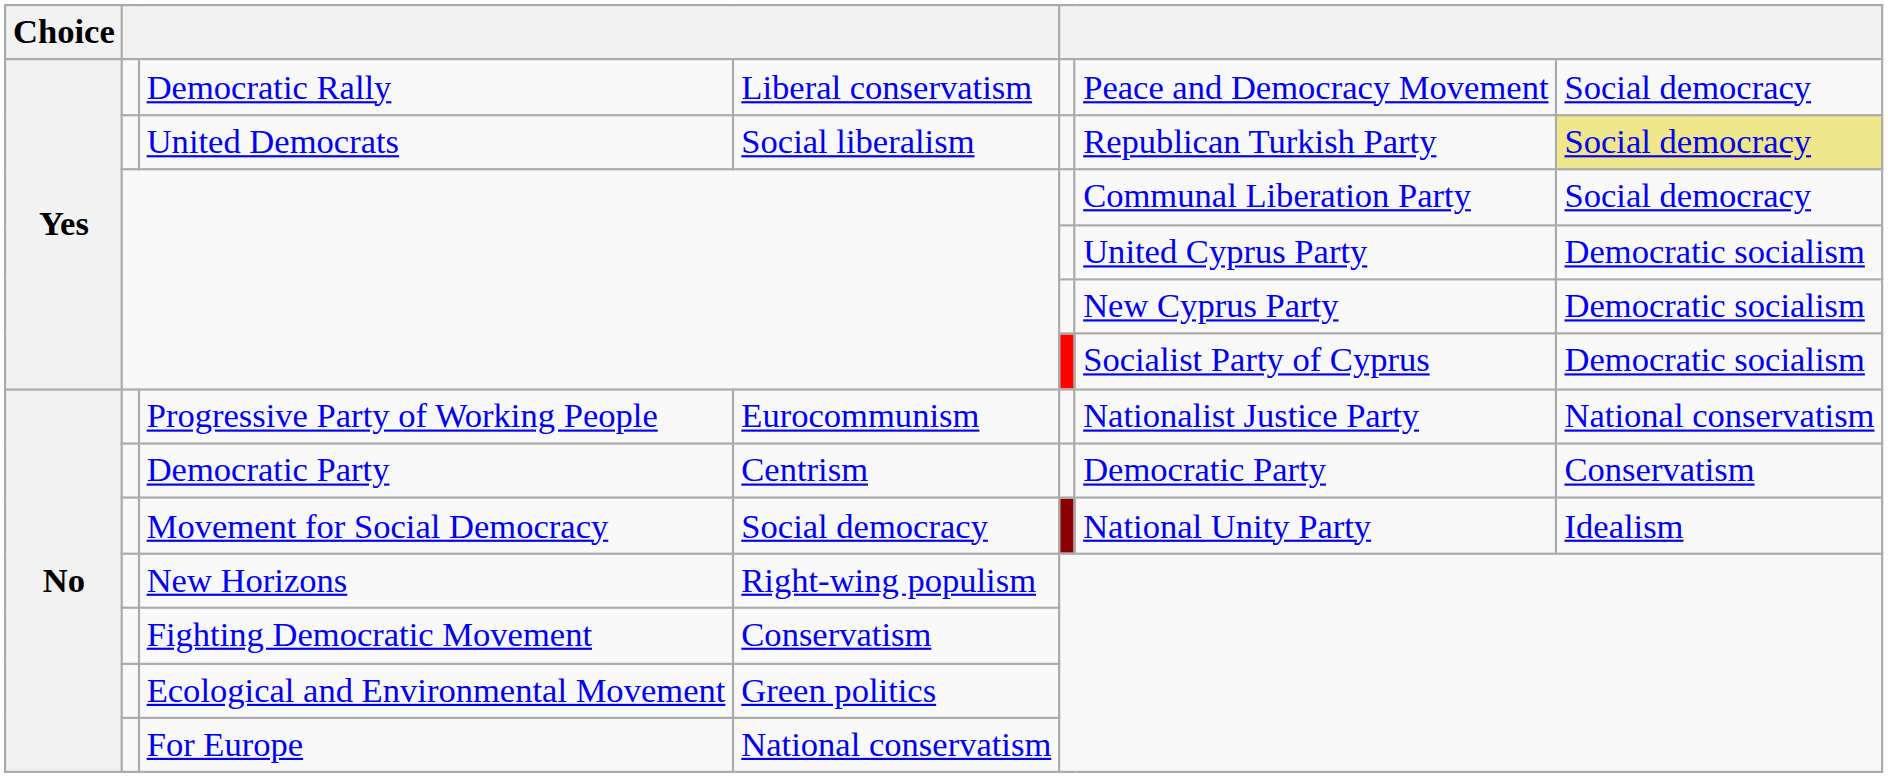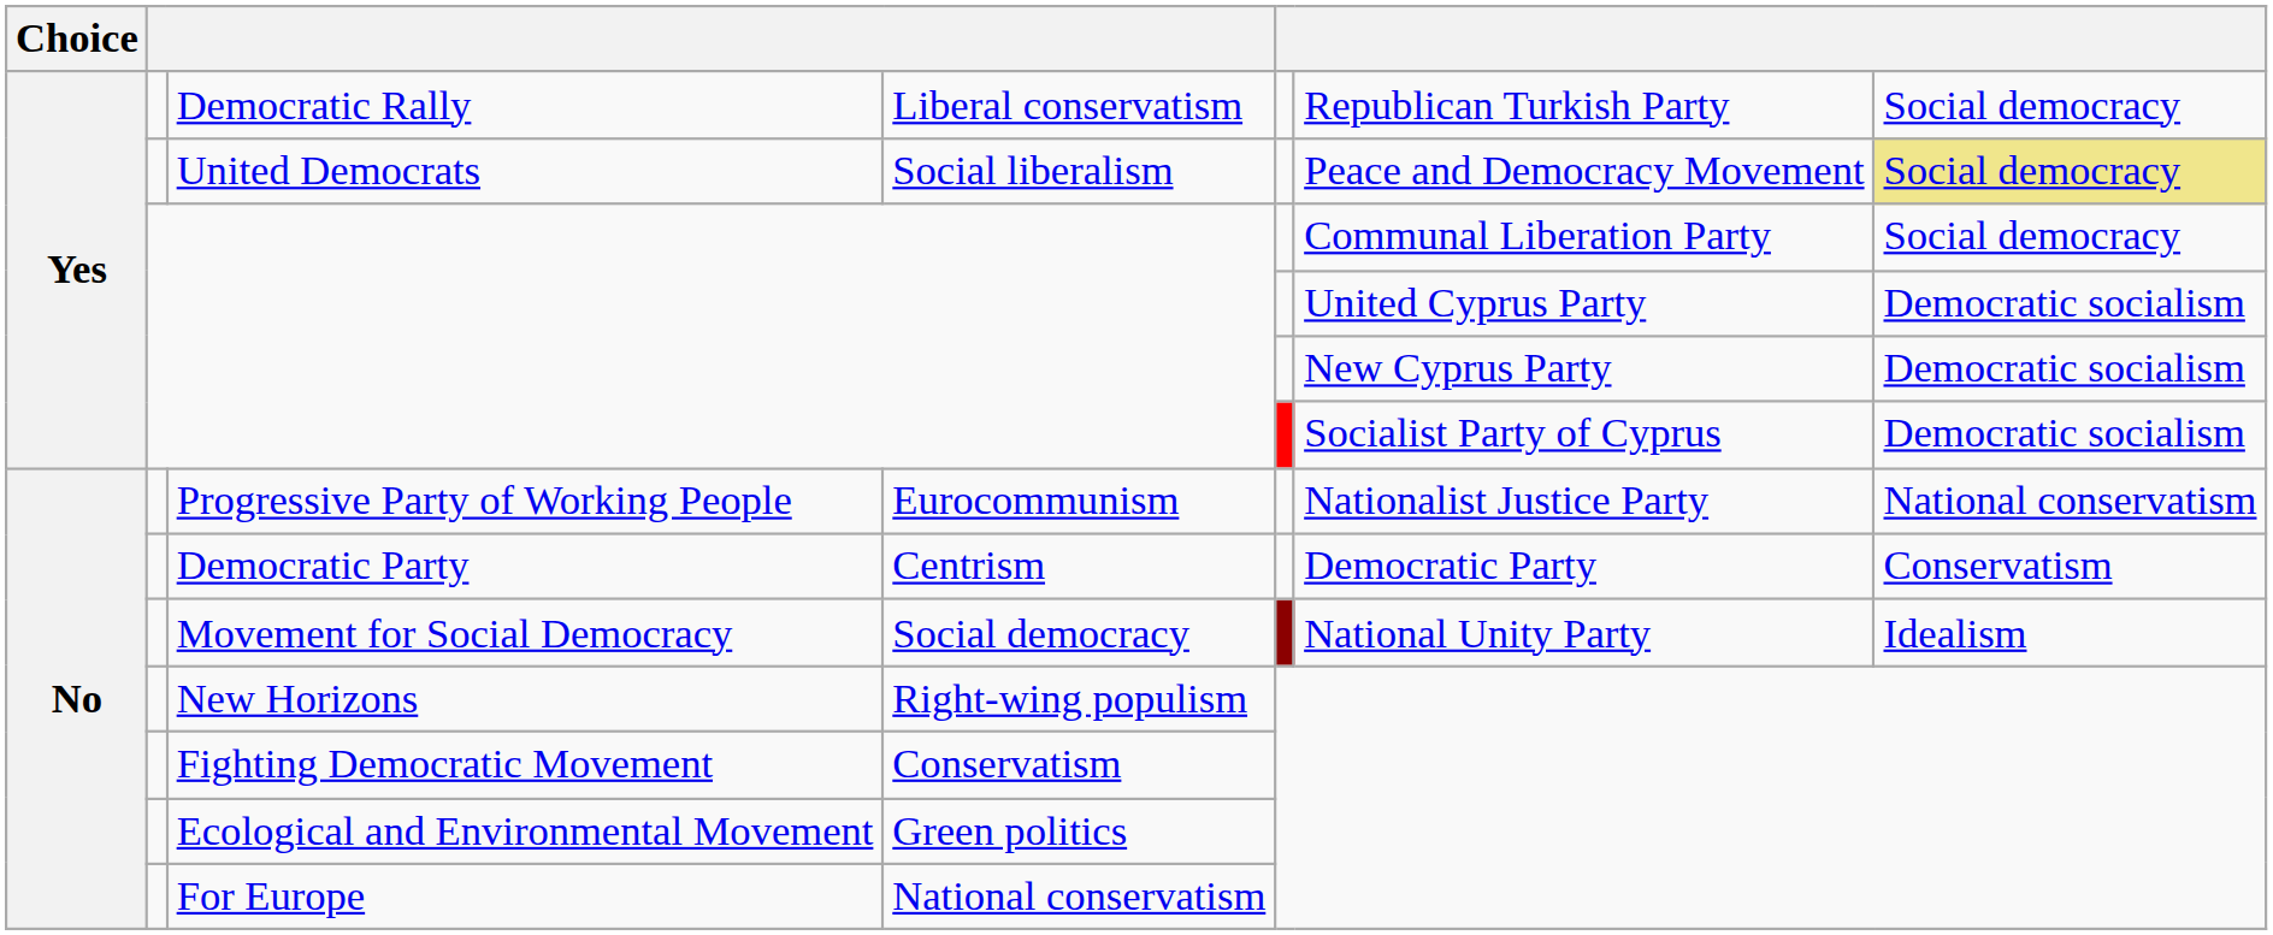Democratic Rally | column 6: Peace and Democracy Movement -> Republican Turkish Party
United Democrats | column 6: Republican Turkish Party -> Peace and Democracy Movement
